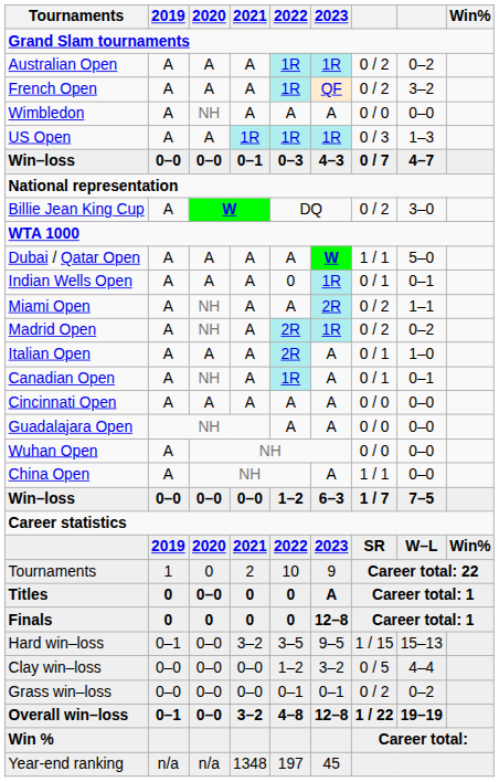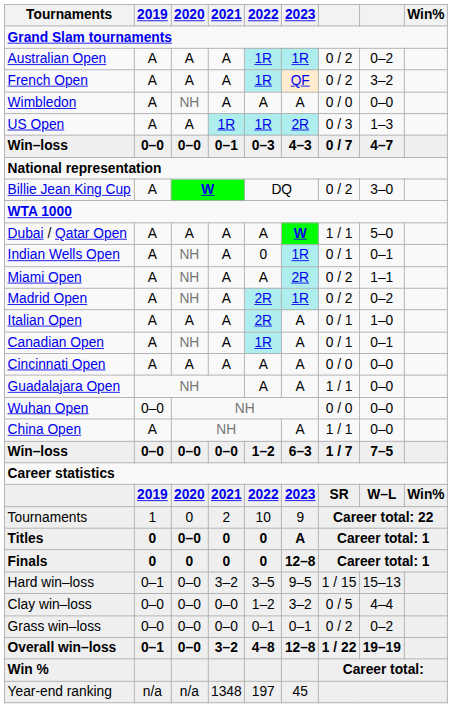US Open | 2023: 1R -> 2R
Indian Wells Open | 2020: A -> NH
Guadalajara Open | column 7: 0 / 0 -> 1 / 1
Wuhan Open | 2019: A -> 0–0
